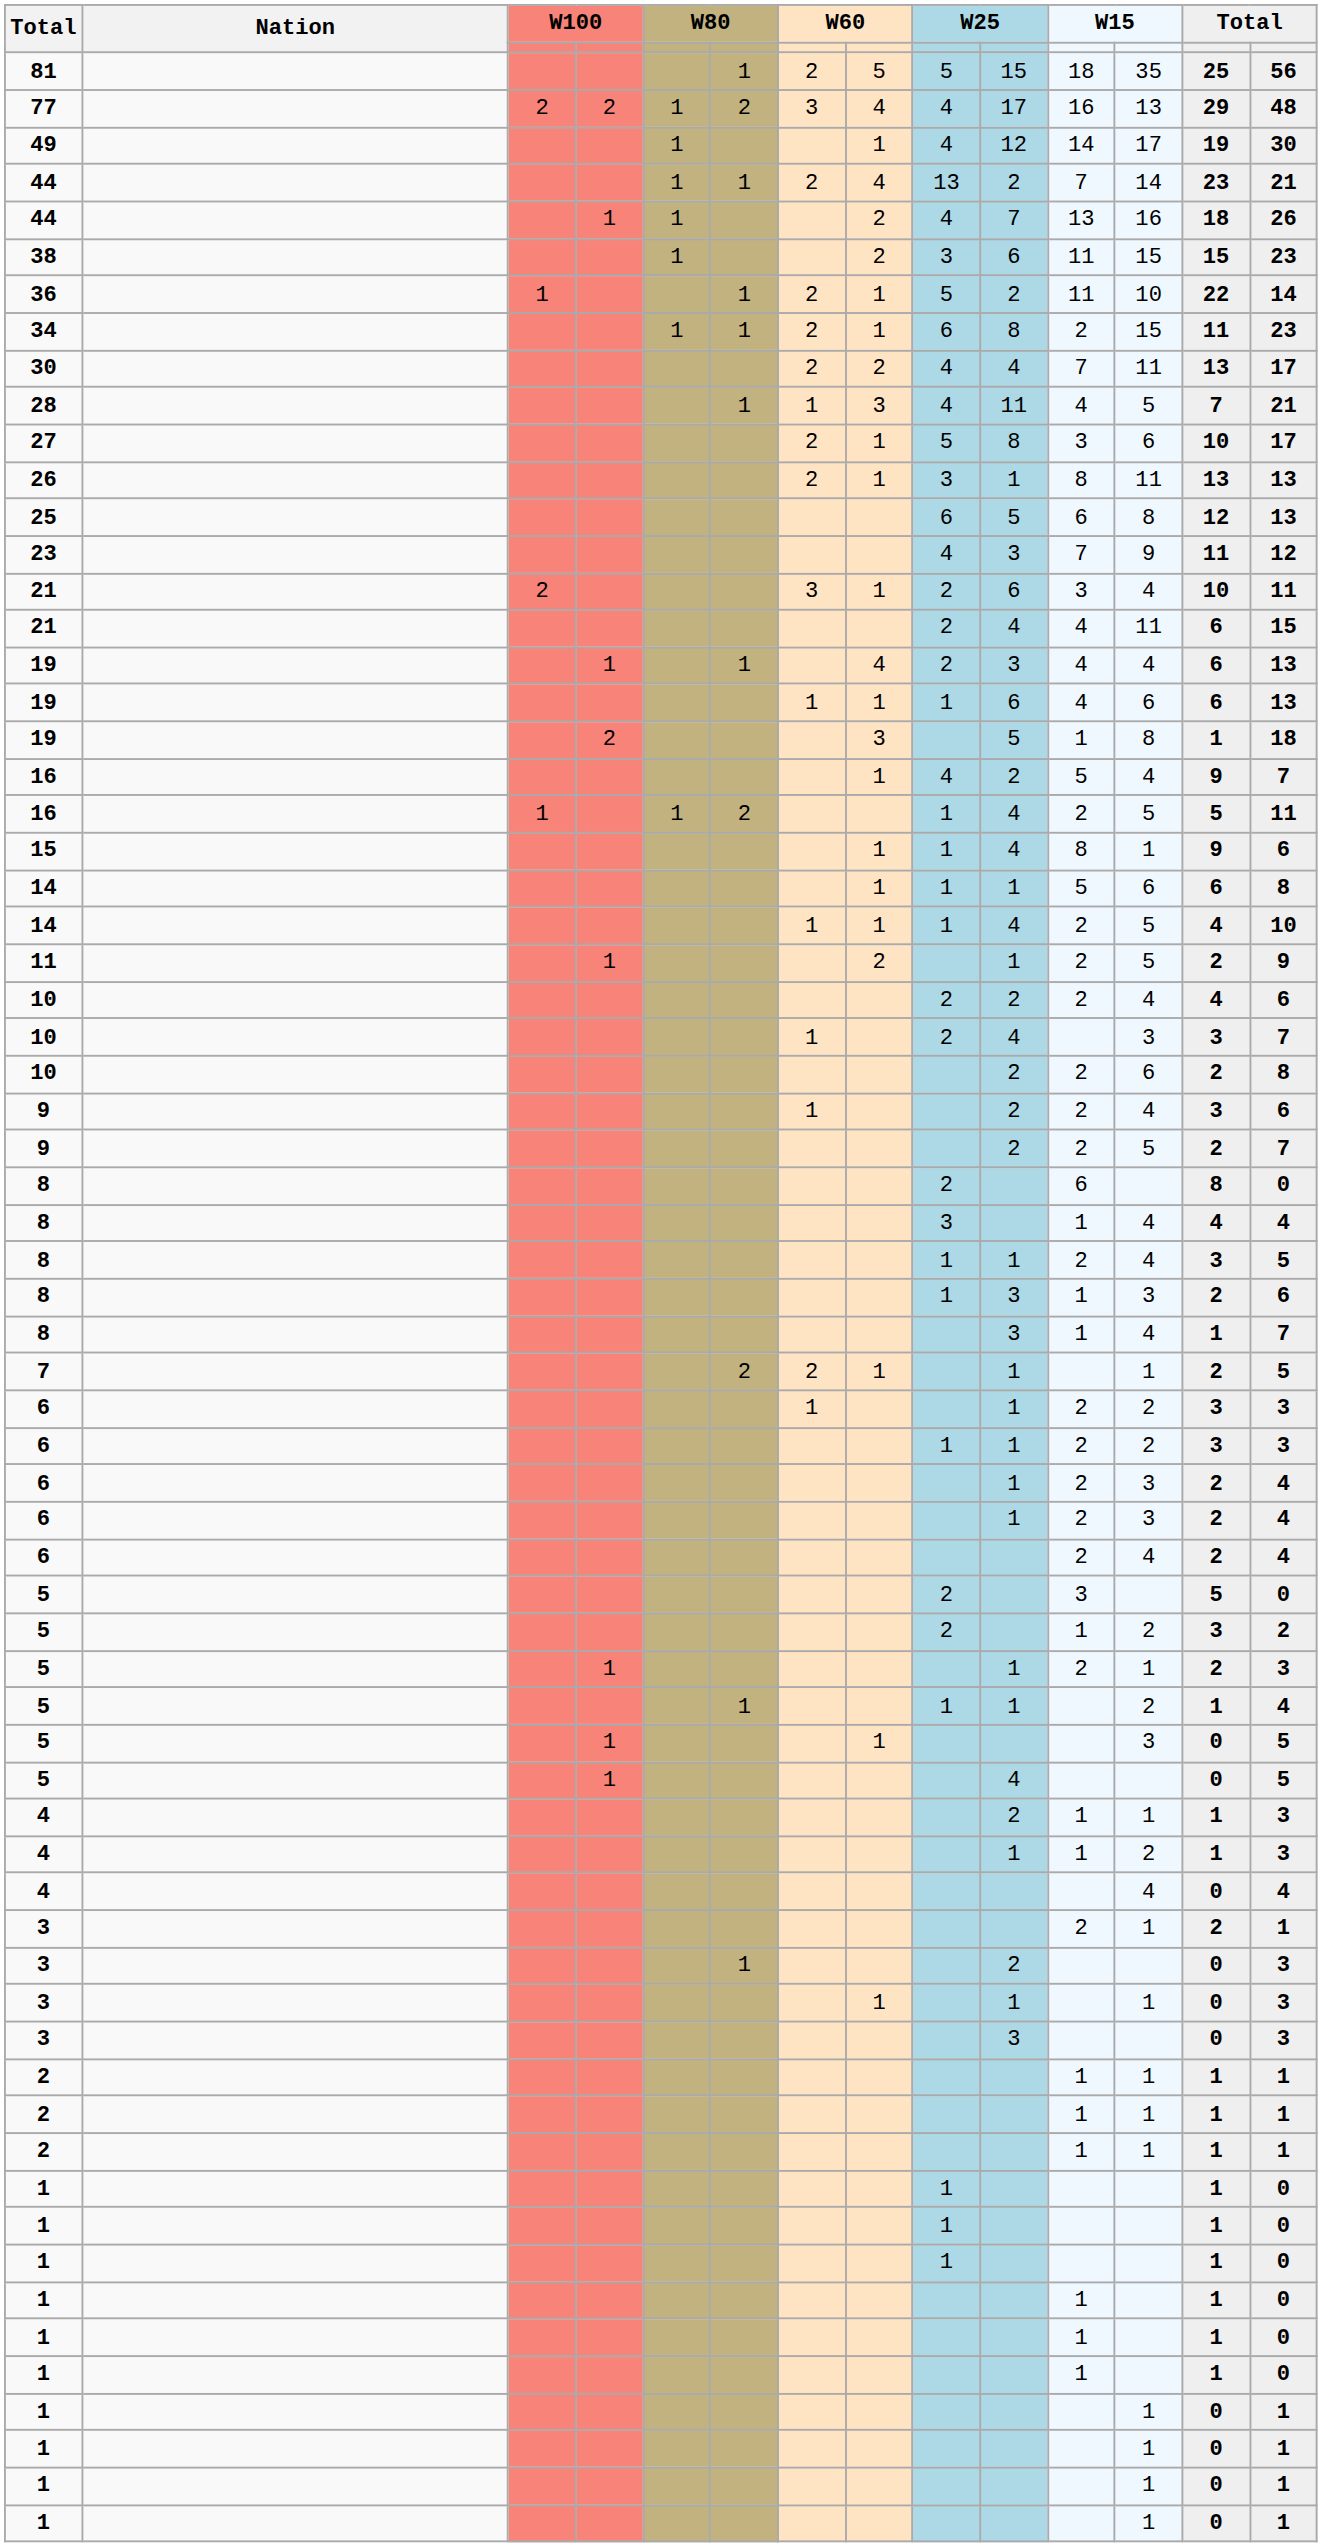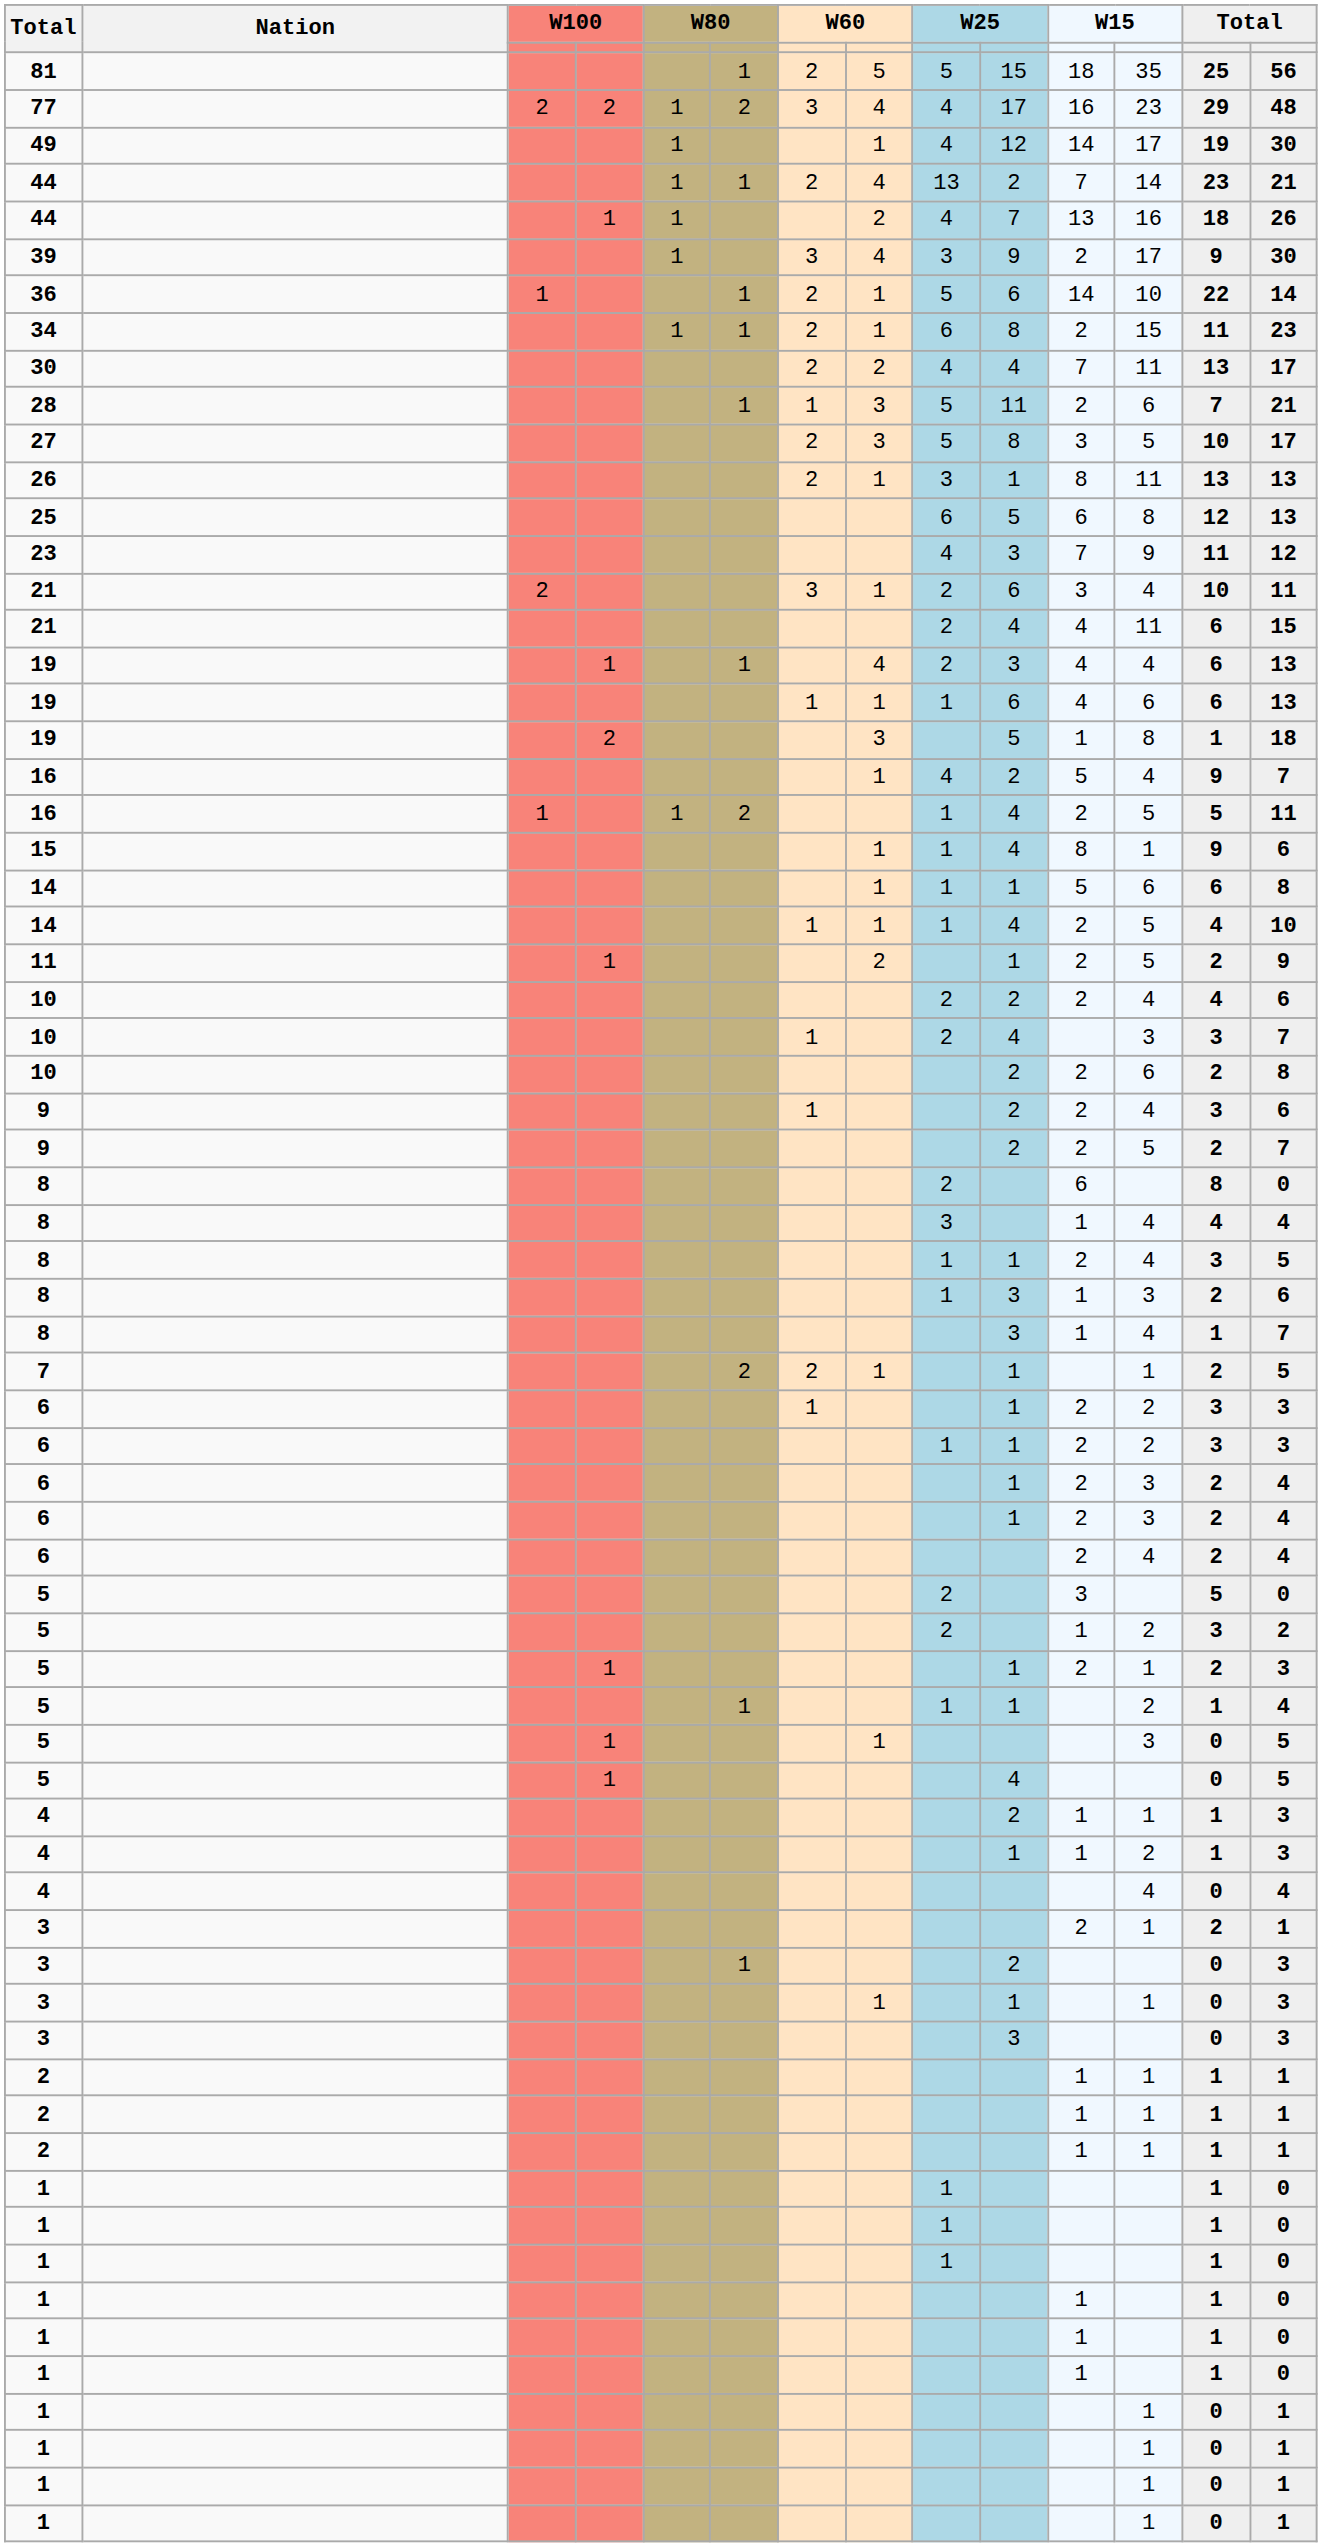77 | column 12: 13 -> 23
+ row: 39 | 1 | 3 | 4 | 3 | 9 | 2 | 17 | 9 | 30
- row: 38 | 1 | 2 | 3 | 6 | 11 | 15 | 15 | 23
36 | column 10: 2 -> 6
36 | column 11: 11 -> 14
28 | column 9: 4 -> 5
28 | column 11: 4 -> 2
28 | column 12: 5 -> 6
27 | column 8: 1 -> 3
27 | column 12: 6 -> 5
